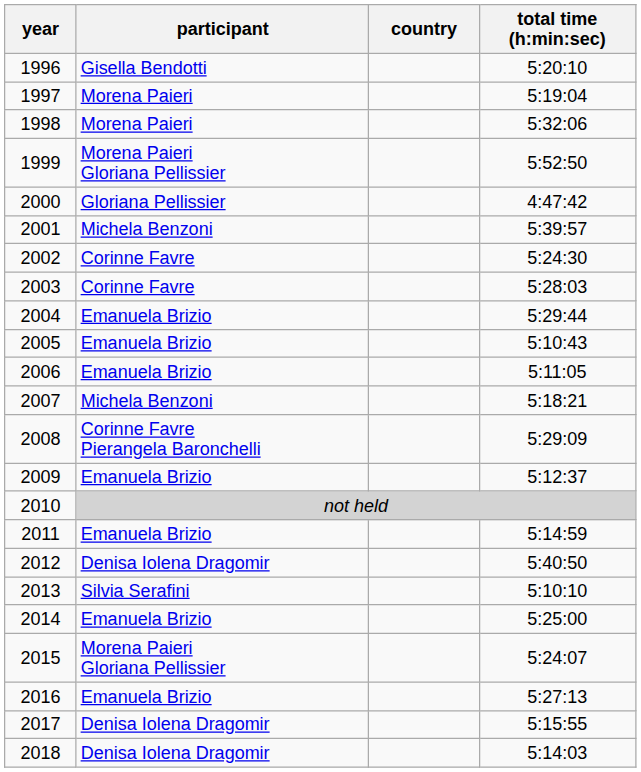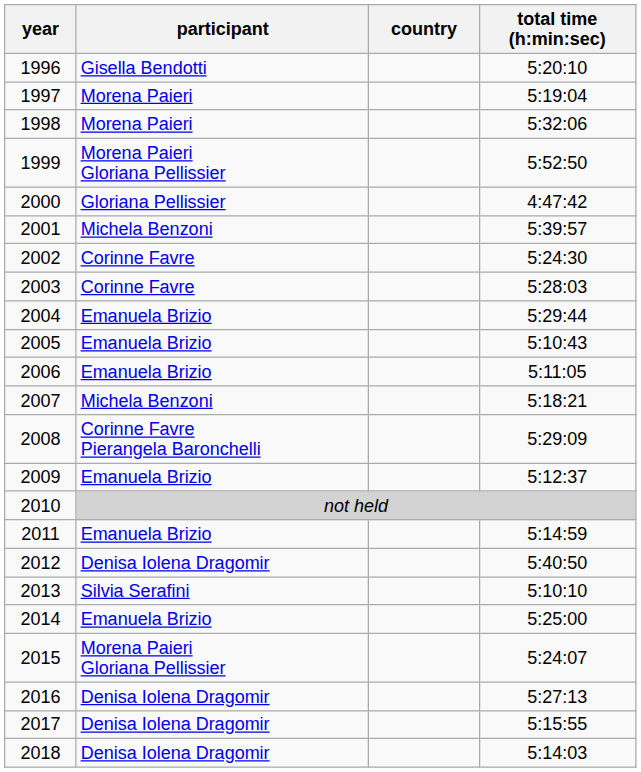2016 | participant: Emanuela Brizio -> Denisa Iolena Dragomir
